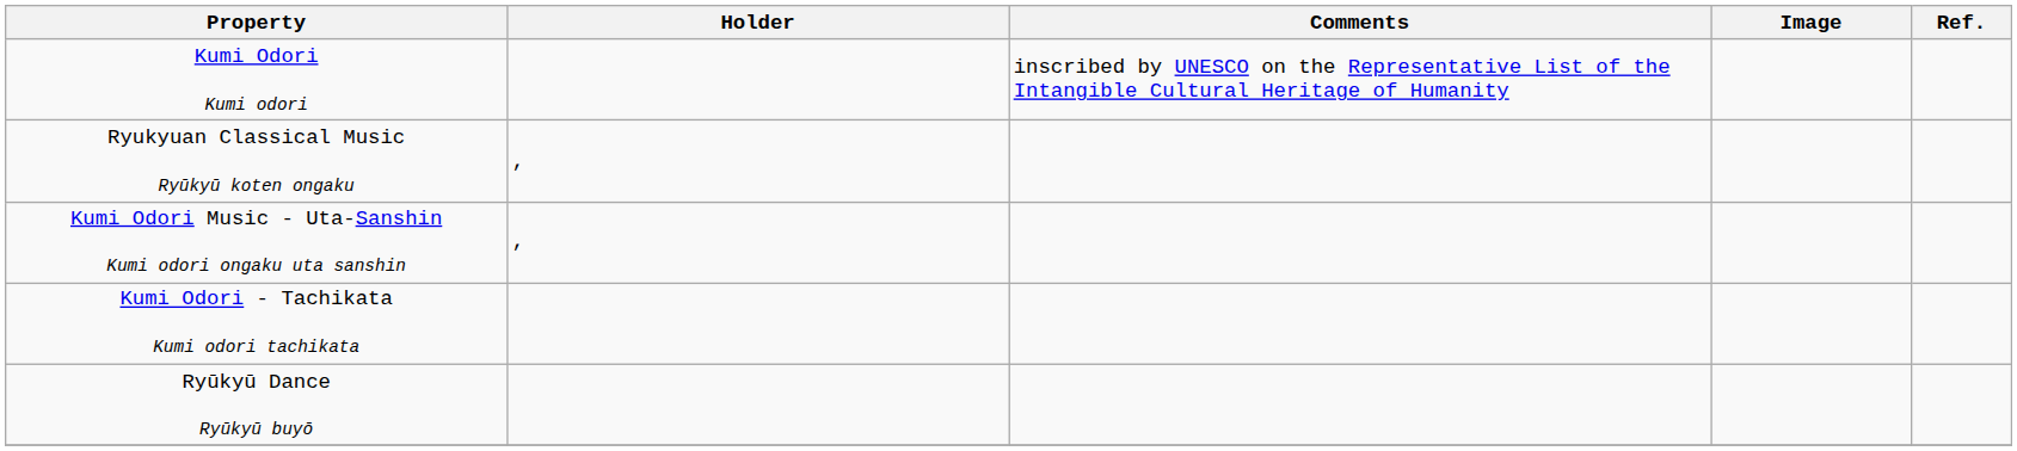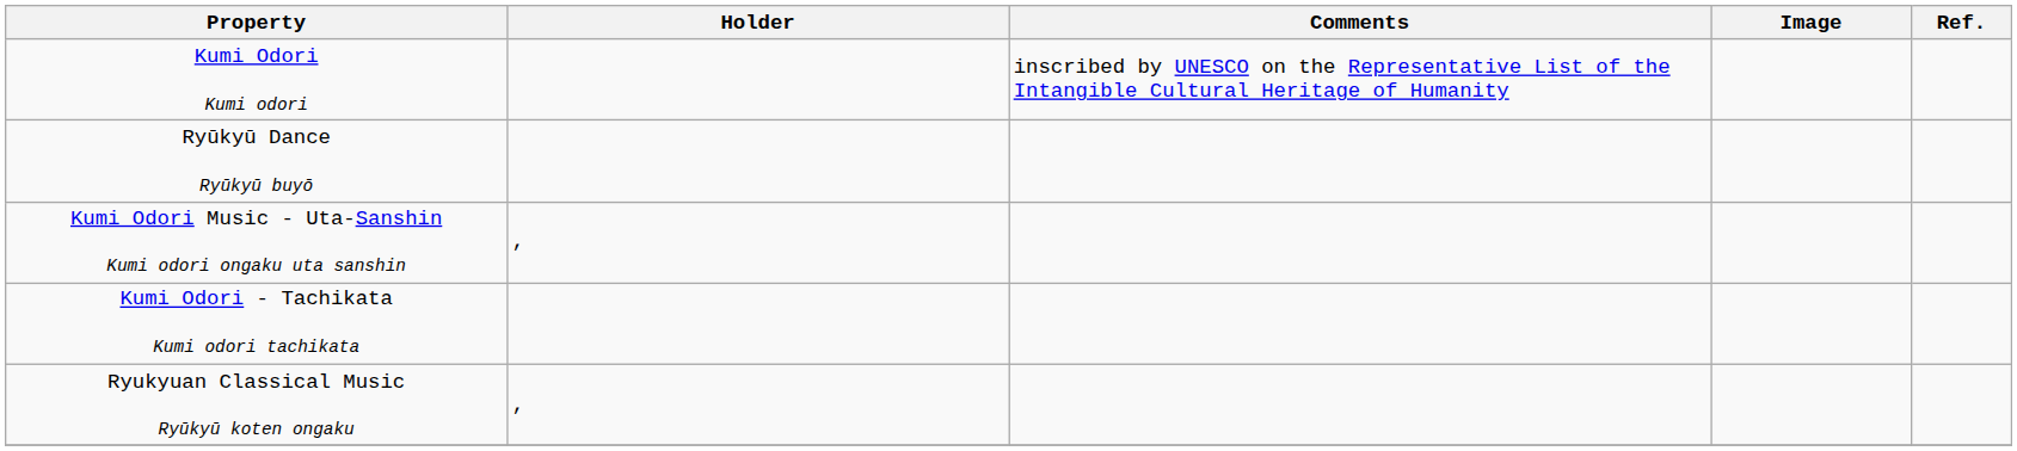rows swapped: Ryukyuan Classical Music Ryūkyū koten ongaku <-> Ryūkyū Dance Ryūkyū buyō
